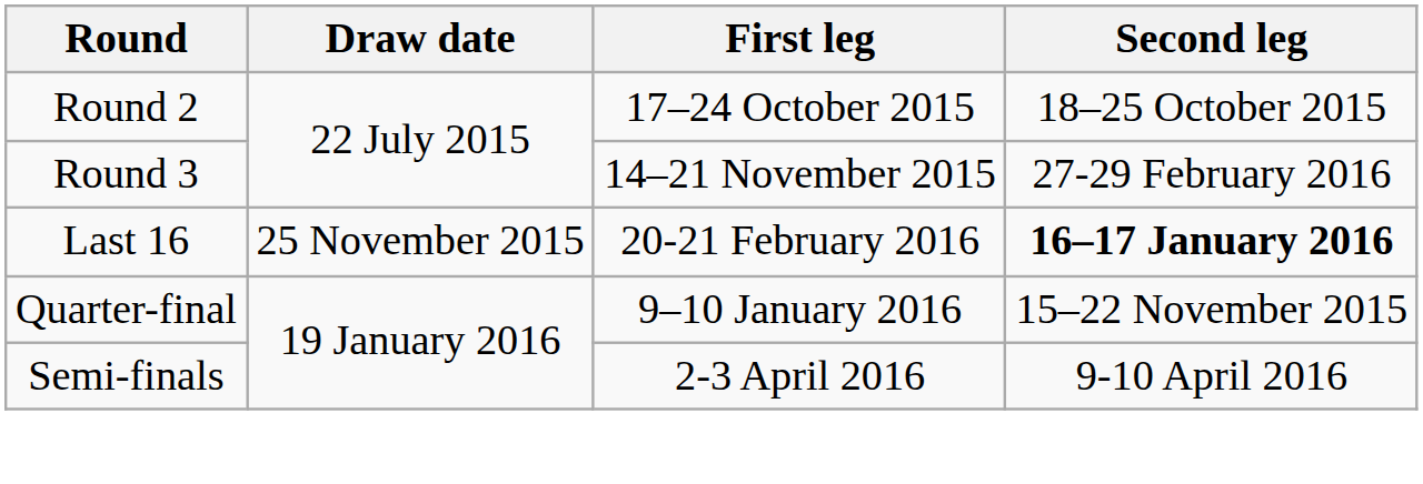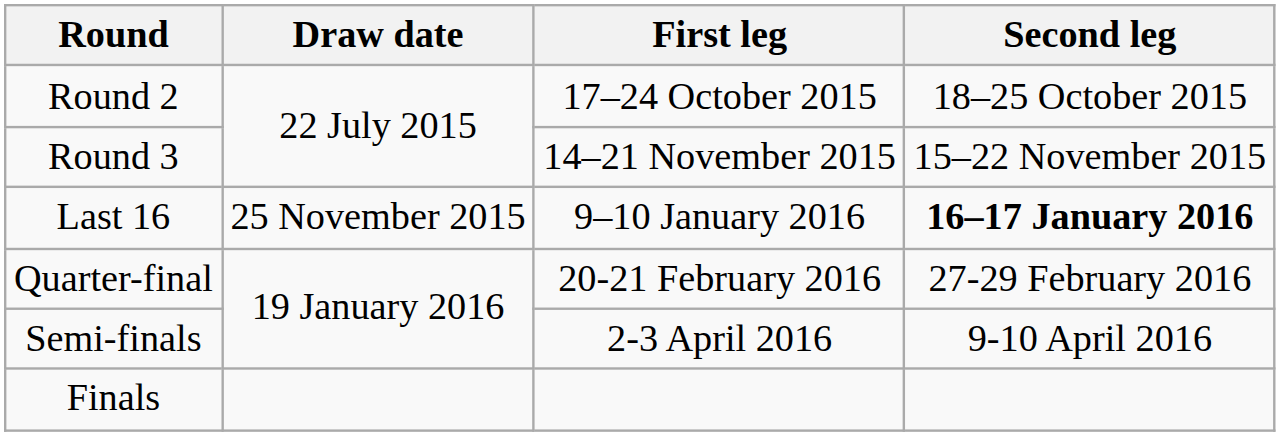Round 3 | Second leg: 27-29 February 2016 -> 15–22 November 2015
Last 16 | First leg: 20-21 February 2016 -> 9–10 January 2016
Quarter-final | First leg: 9–10 January 2016 -> 20-21 February 2016
Quarter-final | Second leg: 15–22 November 2015 -> 27-29 February 2016
+ row: Finals
